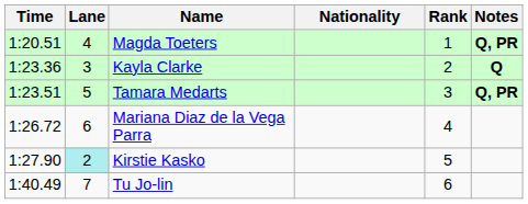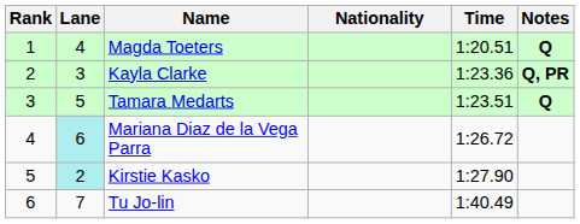columns swapped: Rank <-> Time
Magda Toeters | Notes: Q, PR -> Q
Kayla Clarke | Notes: Q -> Q, PR
Tamara Medarts | Notes: Q, PR -> Q
Mariana Diaz de la Vega Parra | Lane: no background -> paleturquoise background
